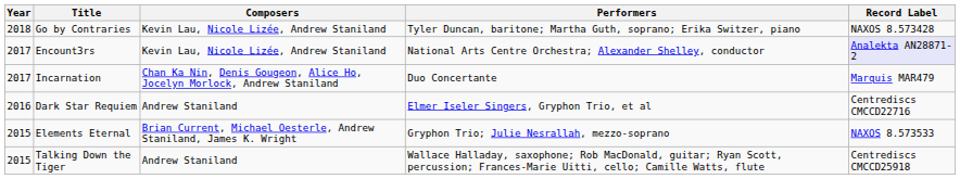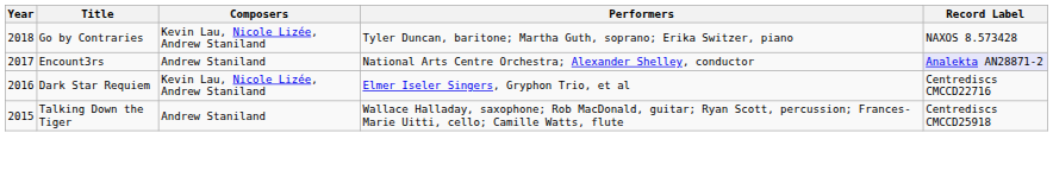Encount3rs | Composers: Kevin Lau, Nicole Lizée, Andrew Staniland -> Andrew Staniland
- row: 2017 | Incarnation | Chan Ka Nin, Denis Gougeon, Alice Ho, Jocelyn Morlock, Andrew Staniland | Duo Concertante | Marquis MAR479
Dark Star Requiem | Composers: Andrew Staniland -> Kevin Lau, Nicole Lizée, Andrew Staniland
- row: 2015 | Elements Eternal | Brian Current, Michael Oesterle, Andrew Staniland, James K. Wright | Gryphon Trio; Julie Nesrallah, mezzo-soprano | NAXOS 8.573533
